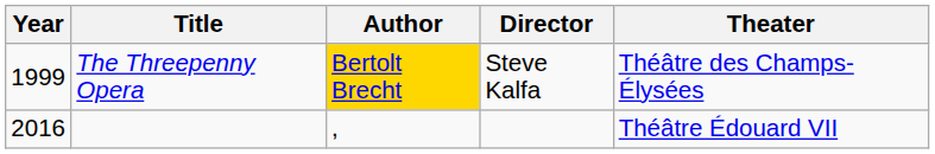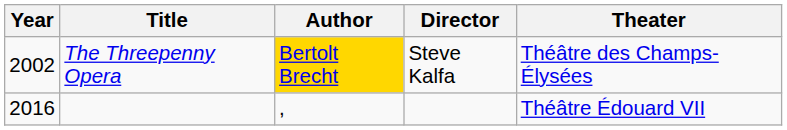The Threepenny Opera | Year: 1999 -> 2002
